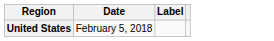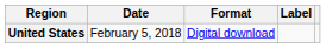+ column: Format | Digital download
